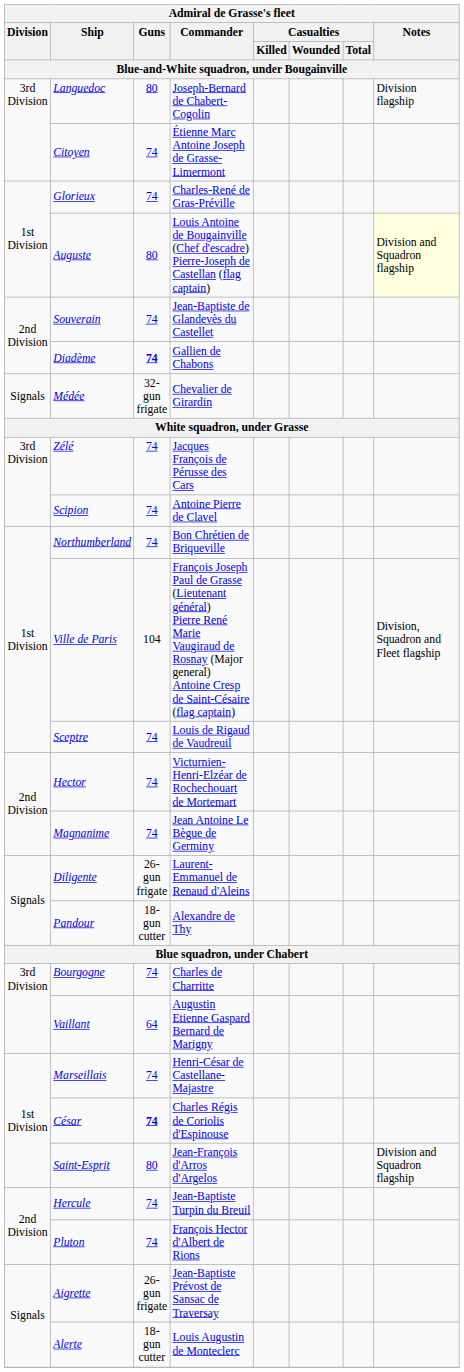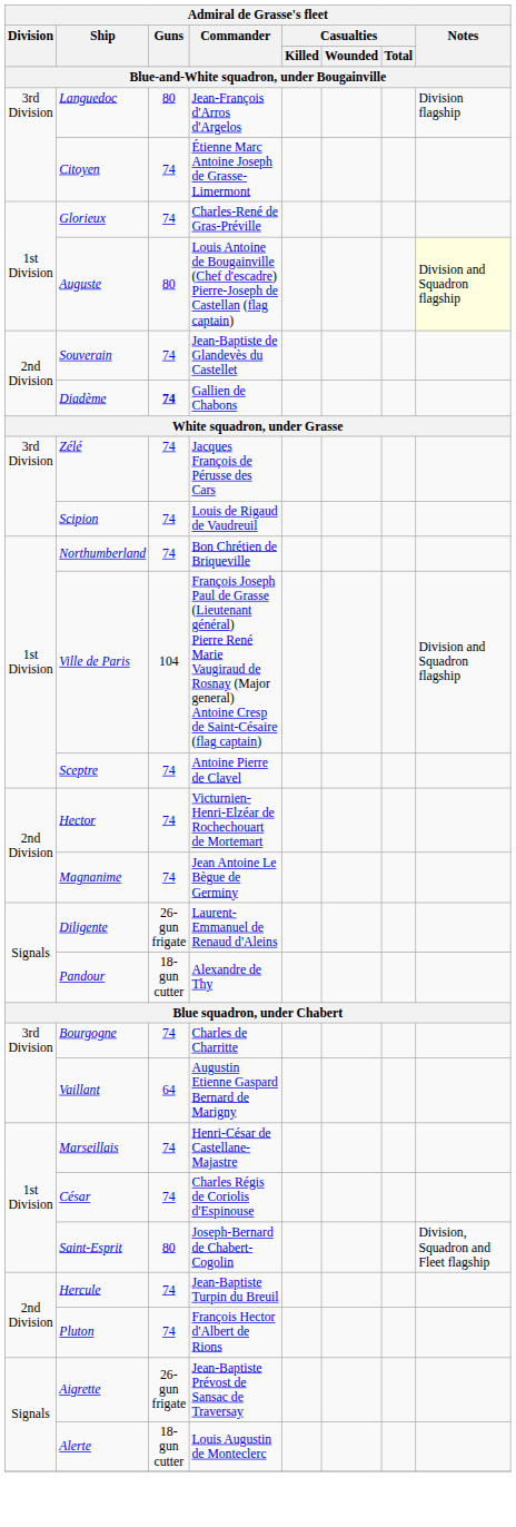Languedoc | Commander: Joseph-Bernard de Chabert-Cogolin -> Jean-François d'Arros d'Argelos
- row: Signals | Médée | 32-gun frigate | Chevalier de Girardin
Scipion | Commander: Antoine Pierre de Clavel -> Louis de Rigaud de Vaudreuil
Ville de Paris | Notes: Division, Squadron and Fleet flagship -> Division and Squadron flagship
Sceptre | Commander: Louis de Rigaud de Vaudreuil -> Antoine Pierre de Clavel
César | Guns: bold -> normal
Saint-Esprit | Commander: Jean-François d'Arros d'Argelos -> Joseph-Bernard de Chabert-Cogolin
Saint-Esprit | Notes: Division and Squadron flagship -> Division, Squadron and Fleet flagship
